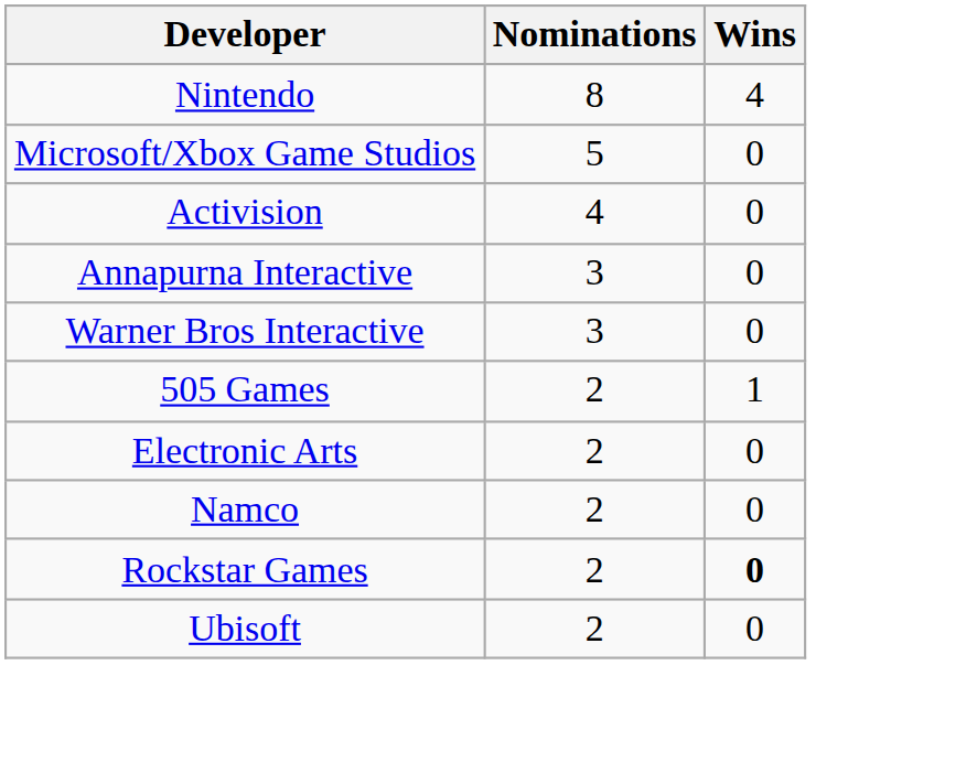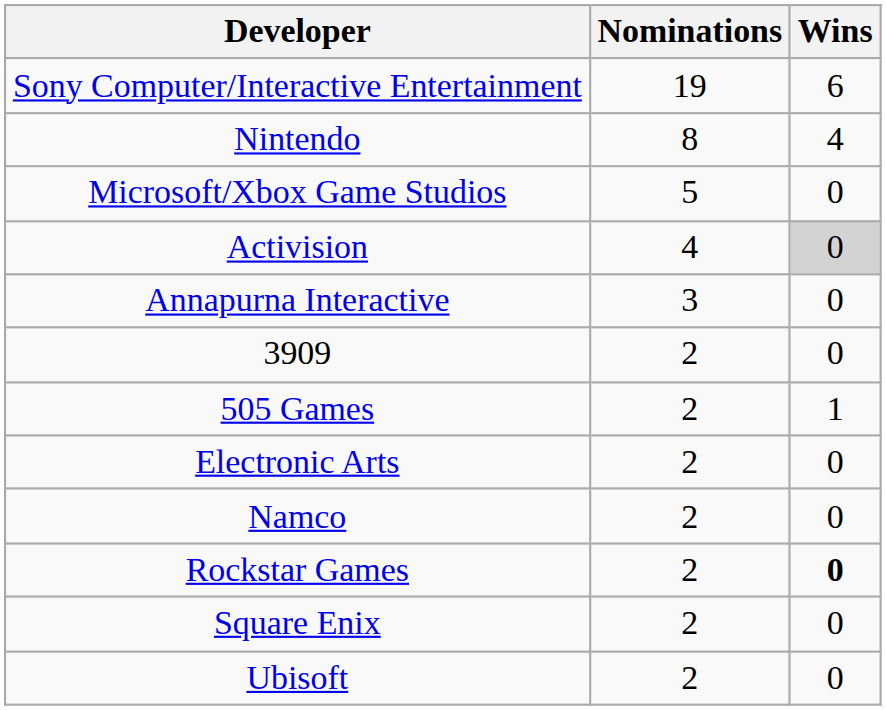+ row: Sony Computer/Interactive Entertainment | 19 | 6
Activision | Wins: no background -> lightgrey background
- row: Warner Bros Interactive | 3 | 0
+ row: 3909 | 2 | 0
+ row: Square Enix | 2 | 0
